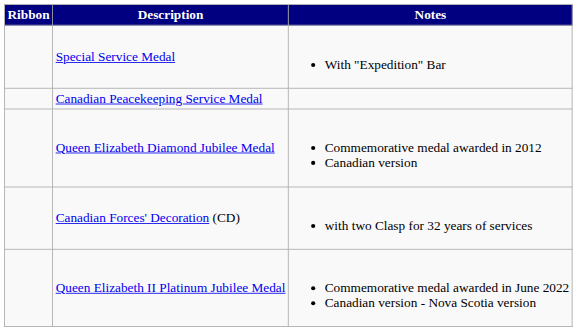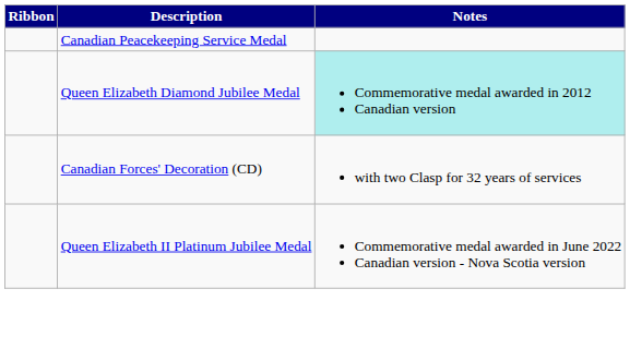- row: Special Service Medal | With "Expedition" Bar
Queen Elizabeth Diamond Jubilee Medal | Notes: no background -> paleturquoise background
